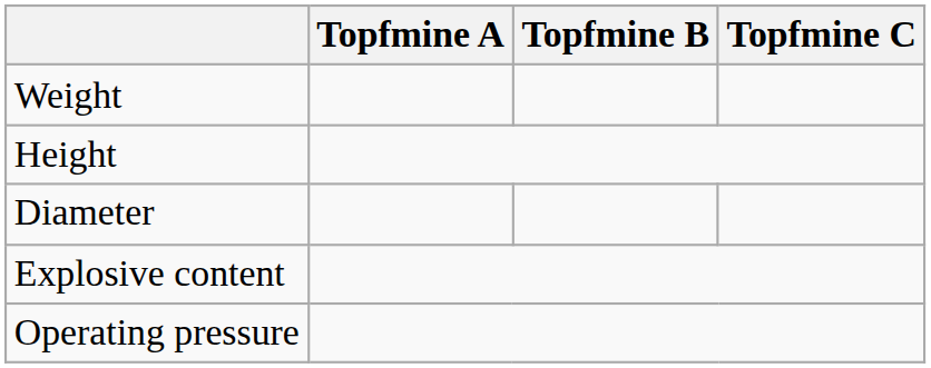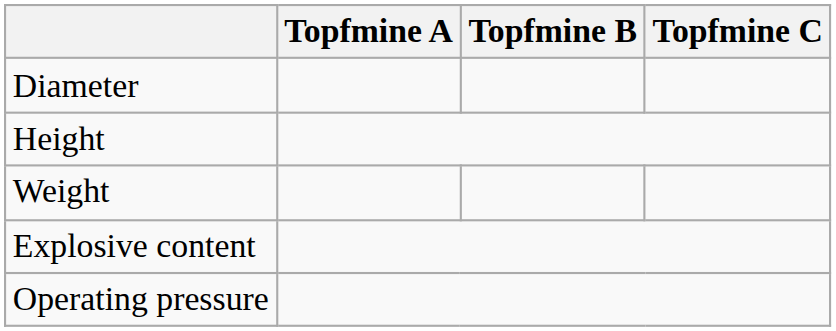rows swapped: Diameter <-> Weight
